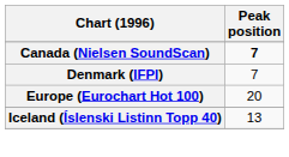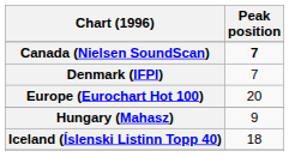+ row: Hungary (Mahasz) | 9
Iceland (Íslenski Listinn Topp 40) | Peak position: 13 -> 18
